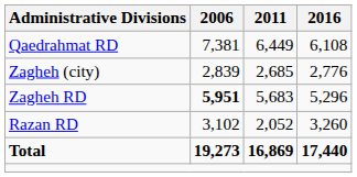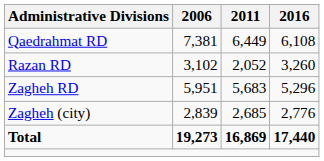rows swapped: Razan RD <-> Zagheh (city)
Zagheh RD | 2006: bold -> normal
